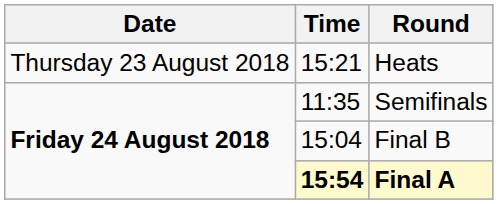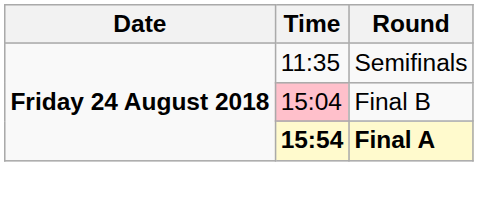- row: Thursday 23 August 2018 | 15:21 | Heats
Final B | Time: no background -> pink background
